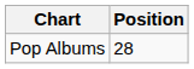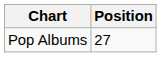Pop Albums | Position: 28 -> 27
